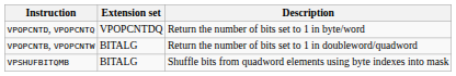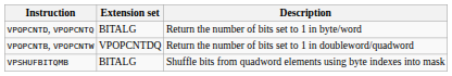VPOPCNTD, VPOPCNTQ | Extension set: VPOPCNTDQ -> BITALG
VPOPCNTB, VPOPCNTW | Extension set: BITALG -> VPOPCNTDQ
